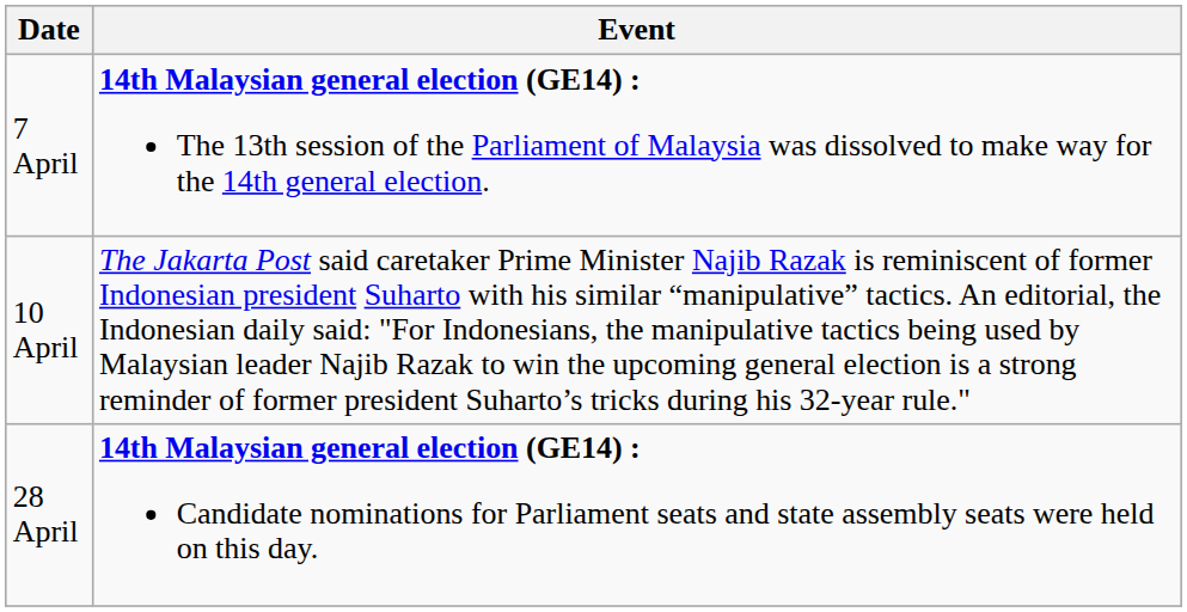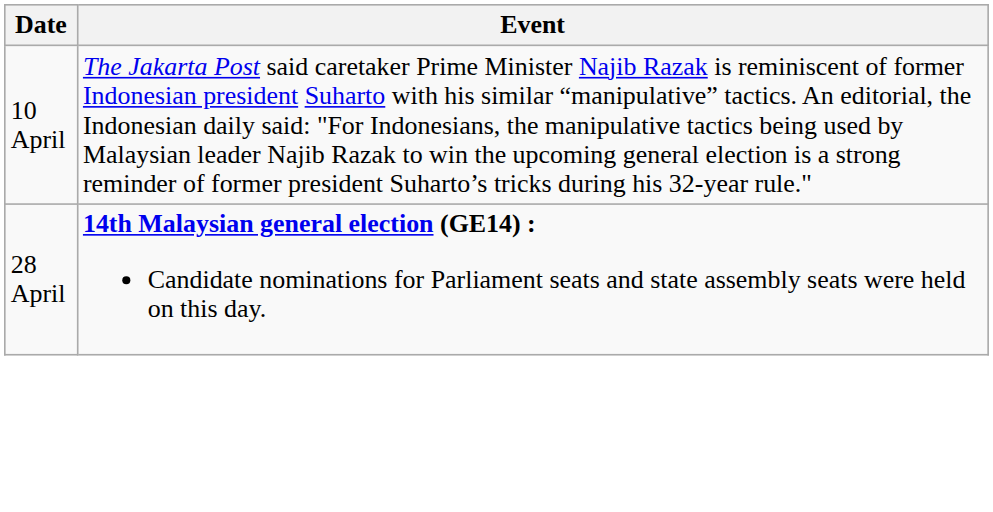- row: 7 April | 14th Malaysian general election (GE14) : The 13th session of the Parliament of Malaysia was dissolved to make way for the 14th general election.
